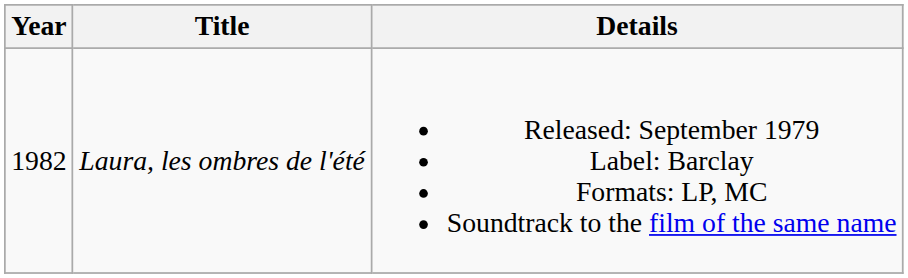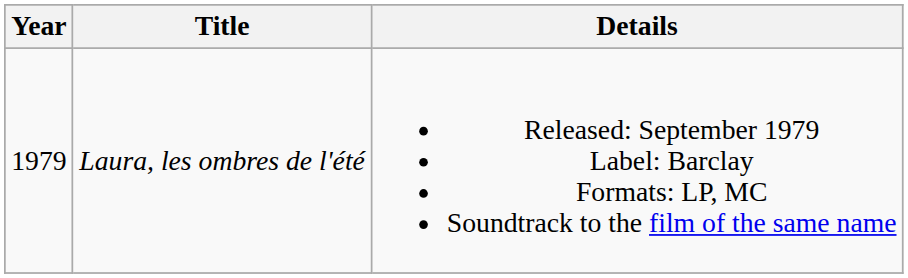Laura, les ombres de l'été | Year: 1982 -> 1979
